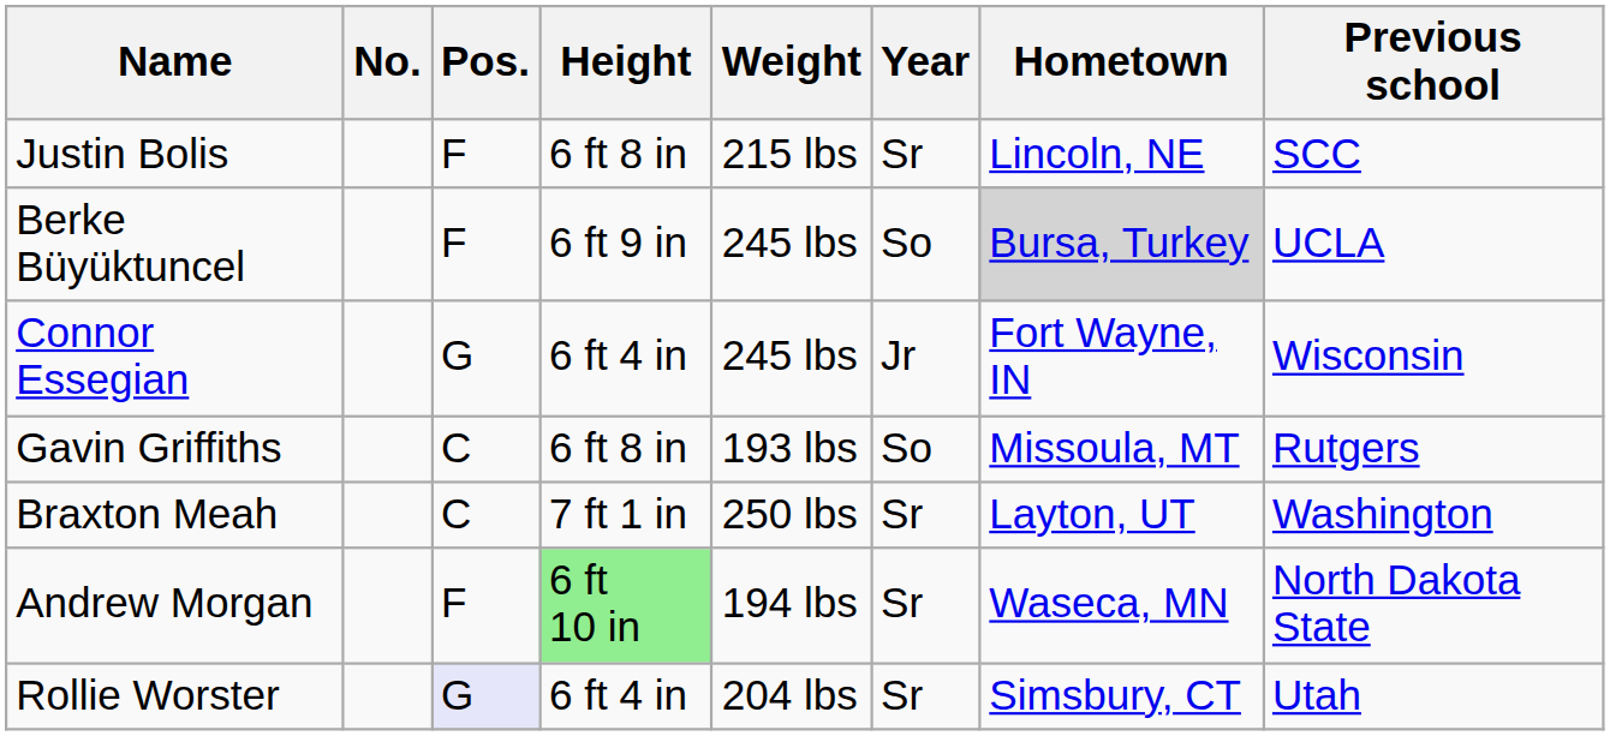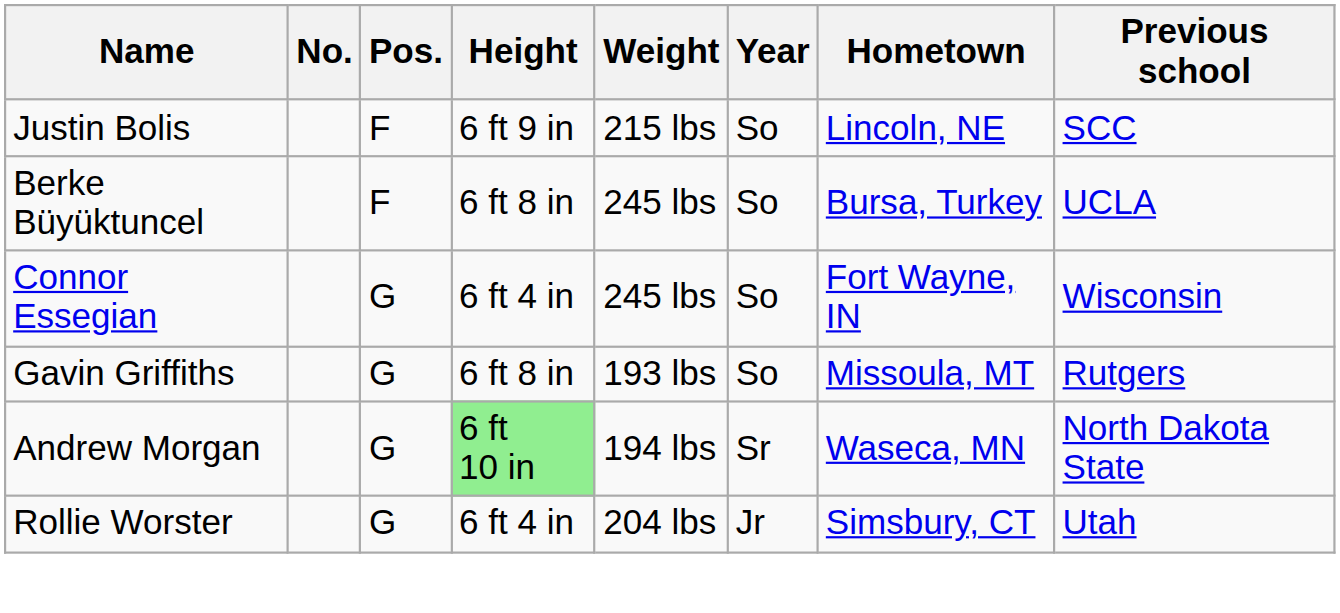Justin Bolis | Height: 6 ft 8 in -> 6 ft 9 in
Justin Bolis | Year: Sr -> So
Berke Büyüktuncel | Height: 6 ft 9 in -> 6 ft 8 in
Berke Büyüktuncel | Hometown: lightgrey background -> no background
Connor Essegian | Year: Jr -> So
Gavin Griffiths | Pos.: C -> G
- row: Braxton Meah | C | 7 ft 1 in | 250 lbs | Sr | Layton, UT | Washington
Andrew Morgan | Pos.: F -> G
Rollie Worster | Pos.: lavender background -> no background
Rollie Worster | Year: Sr -> Jr
